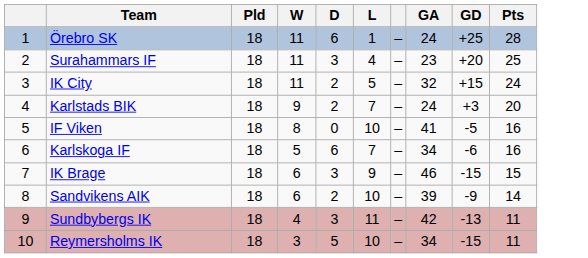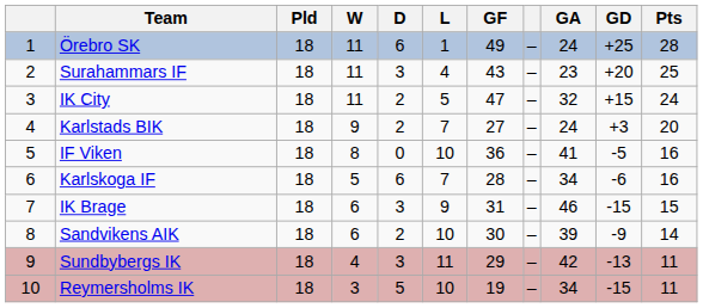+ column: GF | 49 | 43 | 47 | 27 | 36 | 28 | 31 | 30 | 29 | 19
